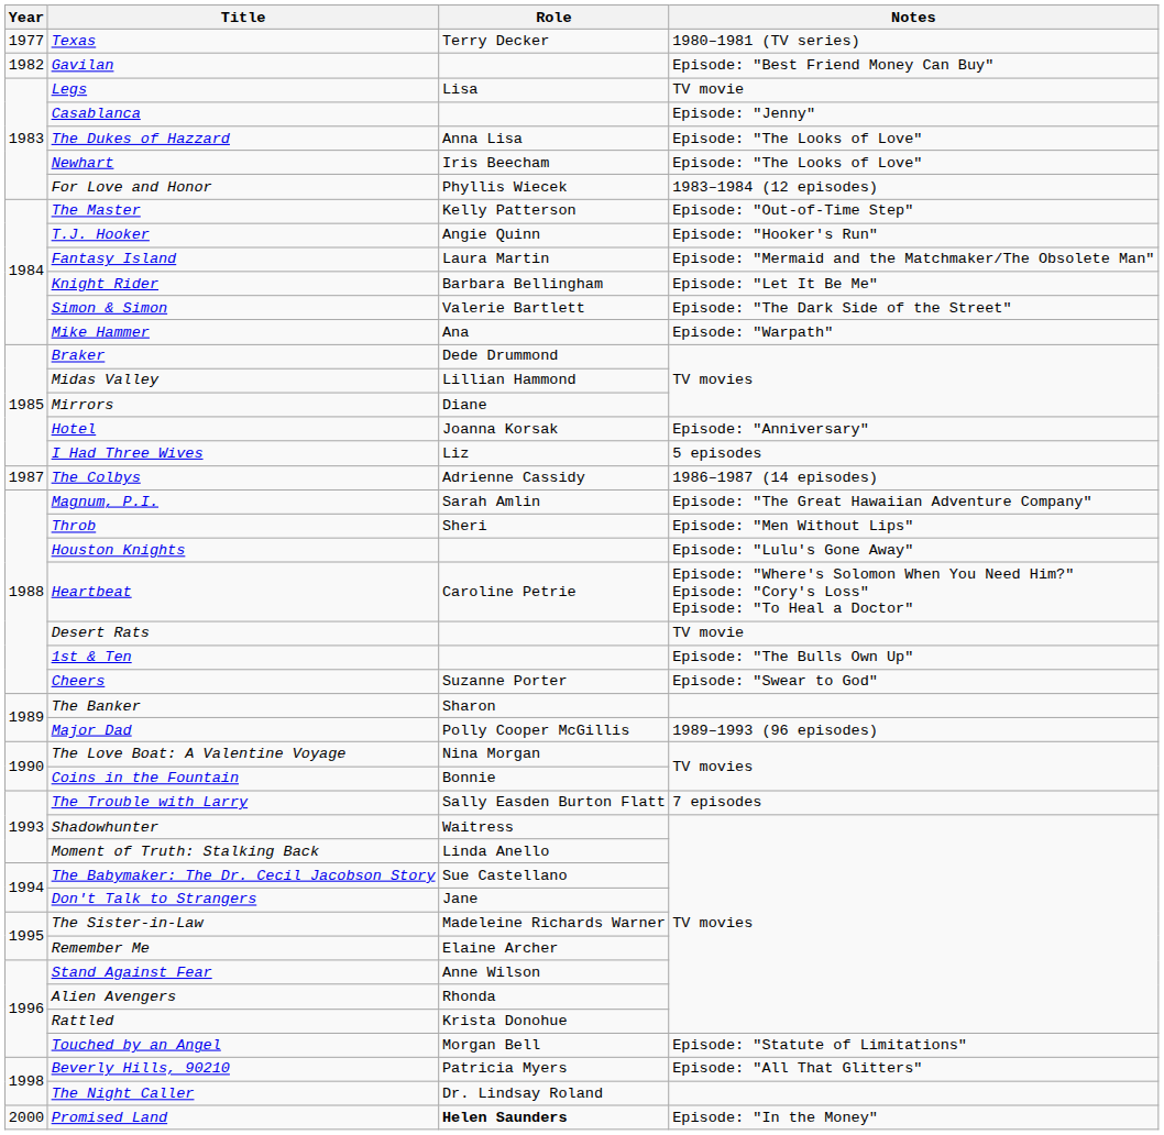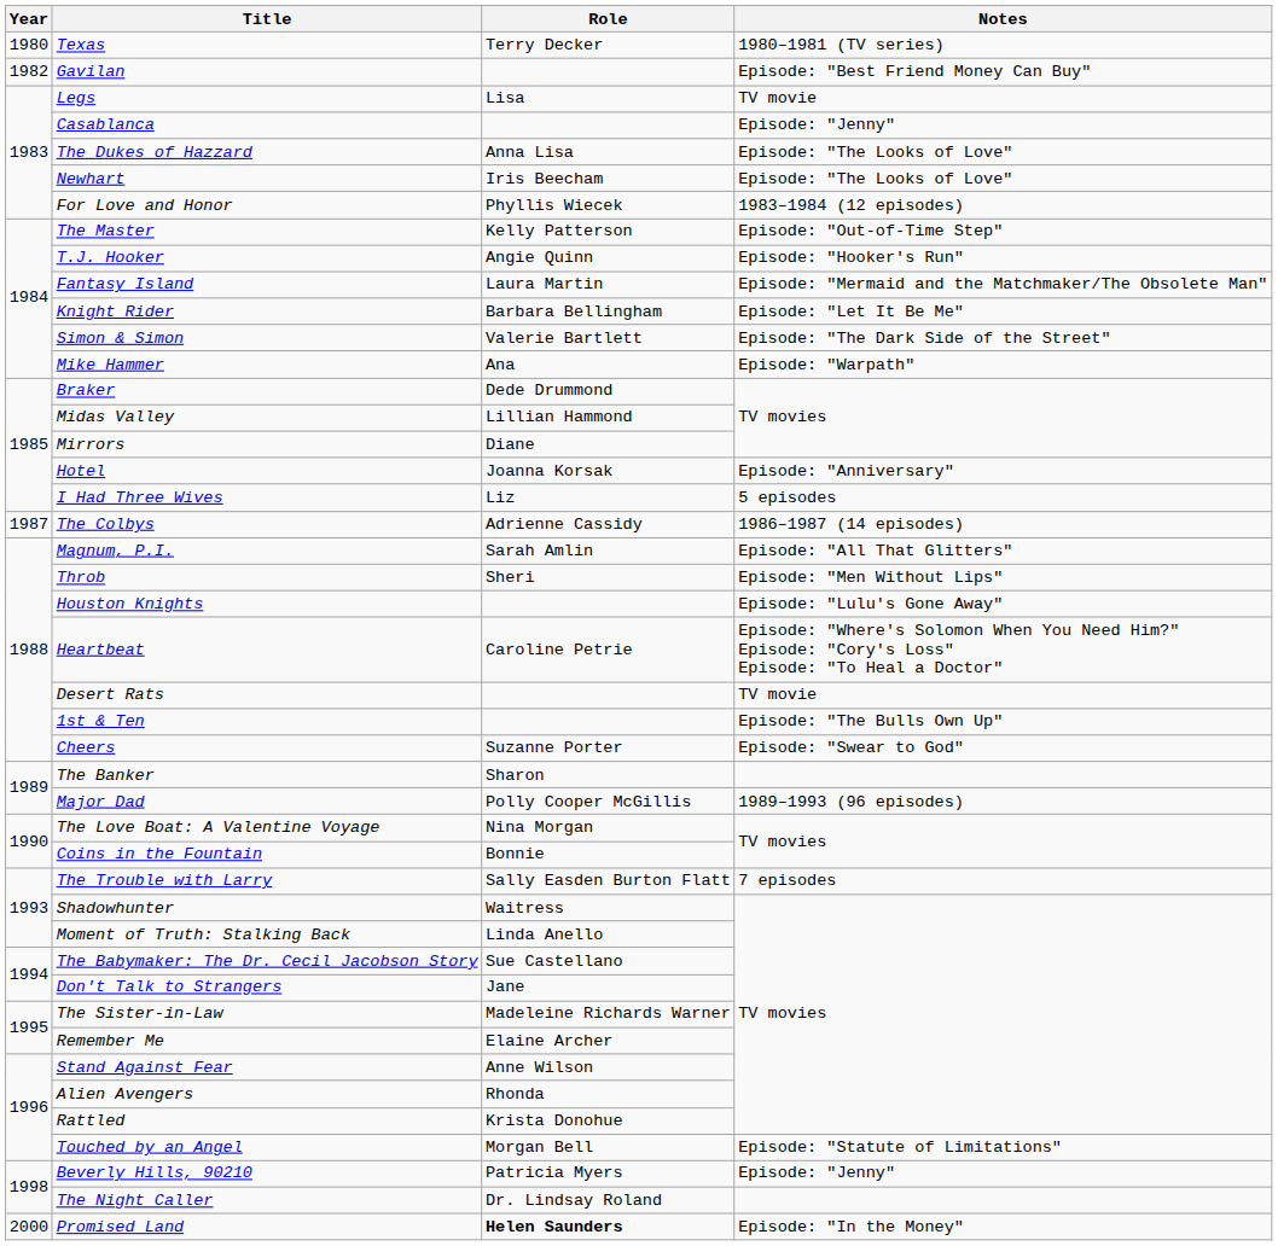Texas | Year: 1977 -> 1980
Magnum, P.I. | Notes: Episode: "The Great Hawaiian Adventure Company" -> Episode: "All That Glitters"
Beverly Hills, 90210 | Notes: Episode: "All That Glitters" -> Episode: "Jenny"
